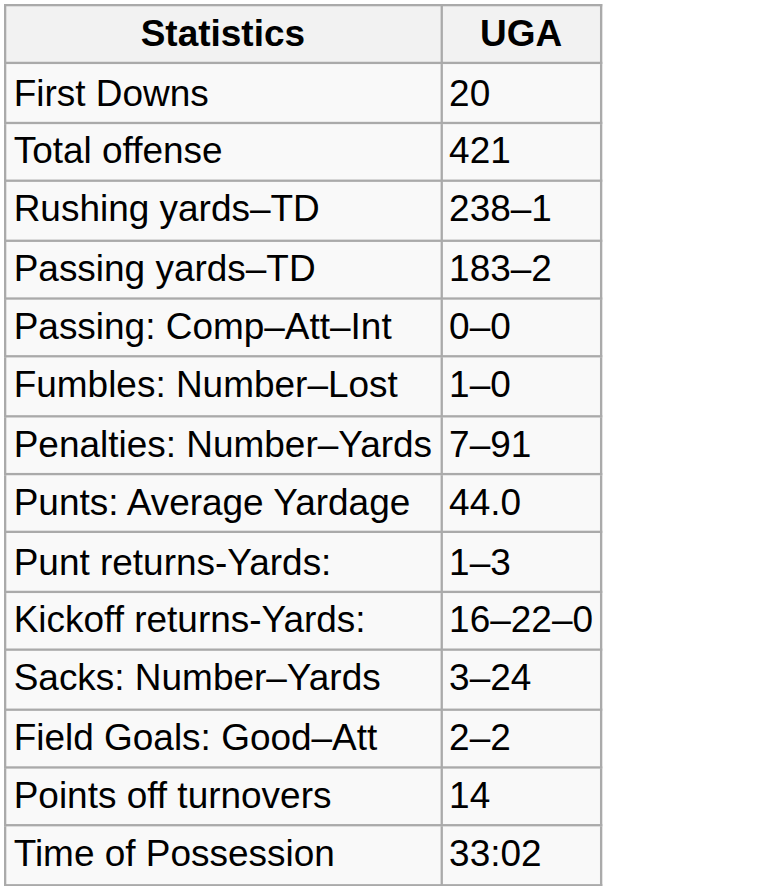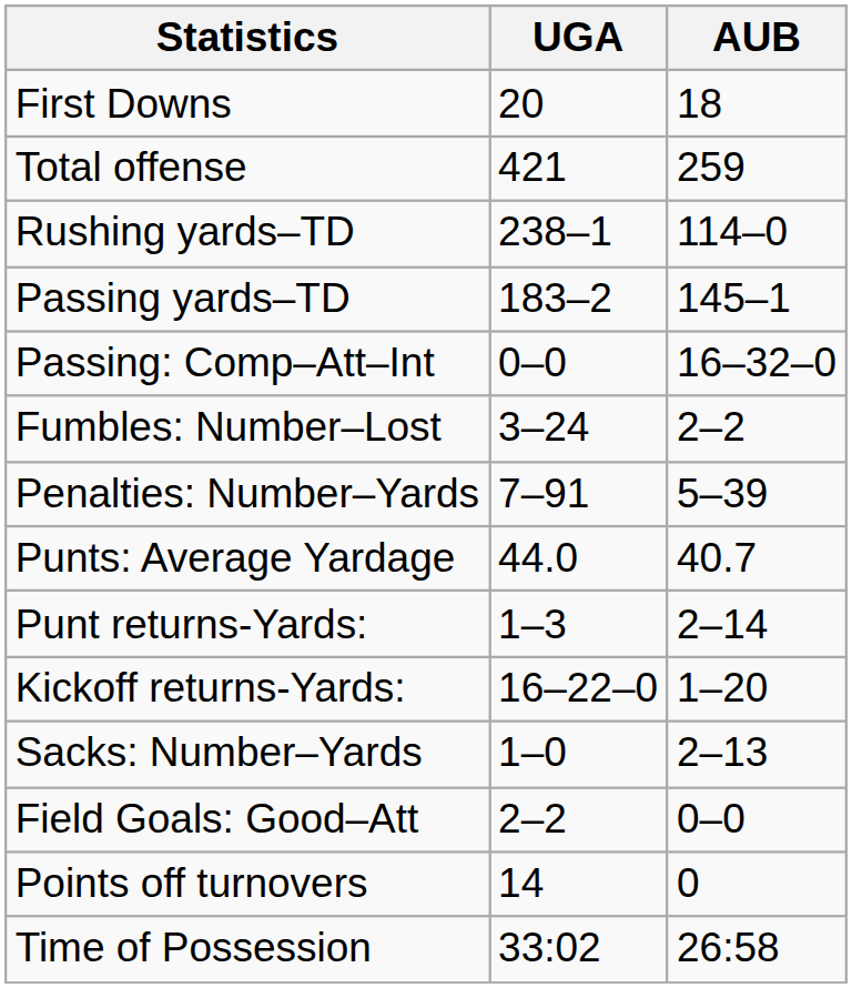+ column: AUB | 18 | 259 | 114–0 | 145–1 | 16–32–0 | 2–2 | 5–39 | 40.7 | 2–14 | 1–20 | 2–13 | 0–0 | 0 | 26:58
Fumbles: Number–Lost | UGA: 1–0 -> 3–24
Sacks: Number–Yards | UGA: 3–24 -> 1–0
